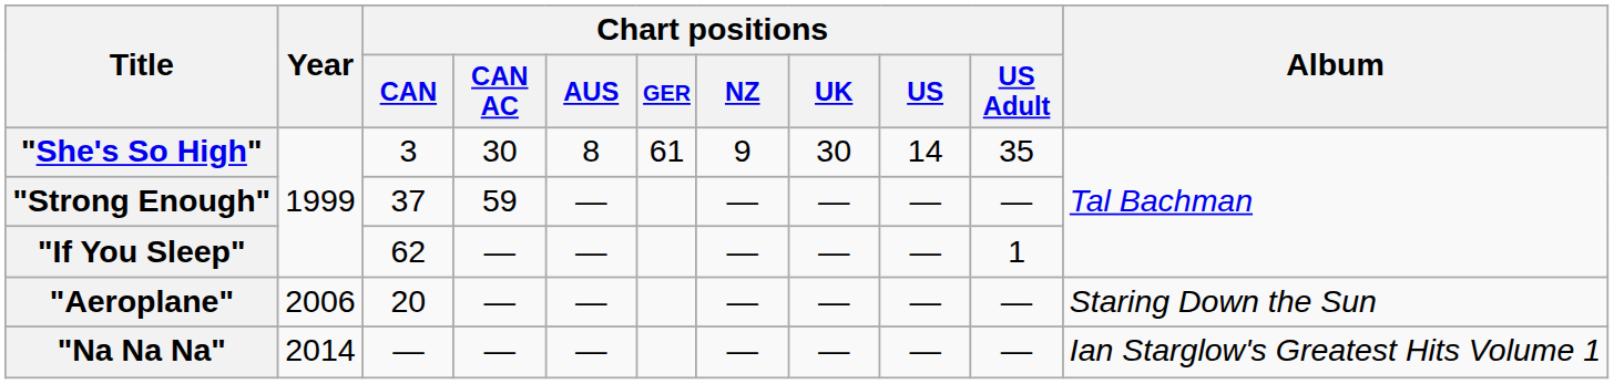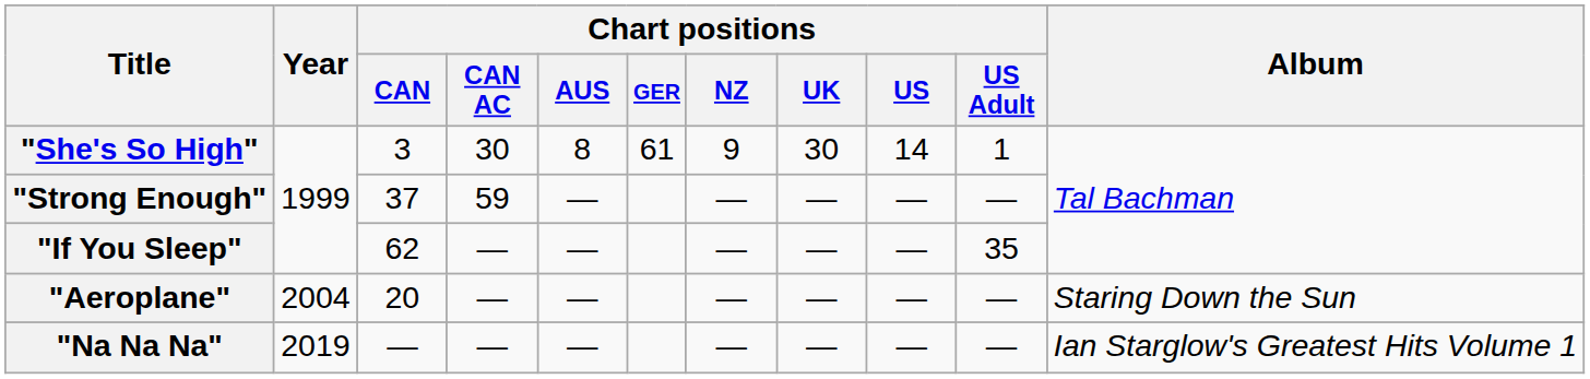"She's So High" | Chart positions / US Adult: 35 -> 1
"If You Sleep" | Chart positions / US Adult: 1 -> 35
"Aeroplane" | Year: 2006 -> 2004
"Na Na Na" | Year: 2014 -> 2019
